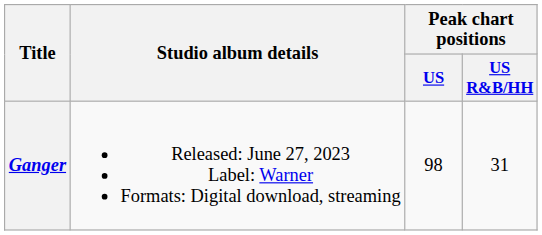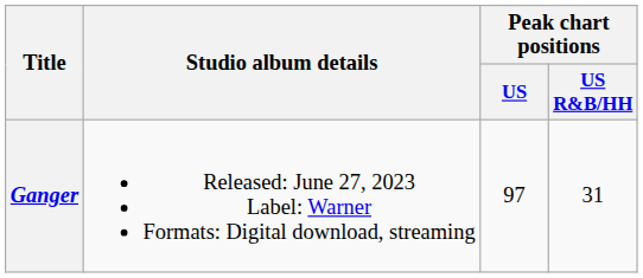Ganger | Peak chart positions / US: 98 -> 97
